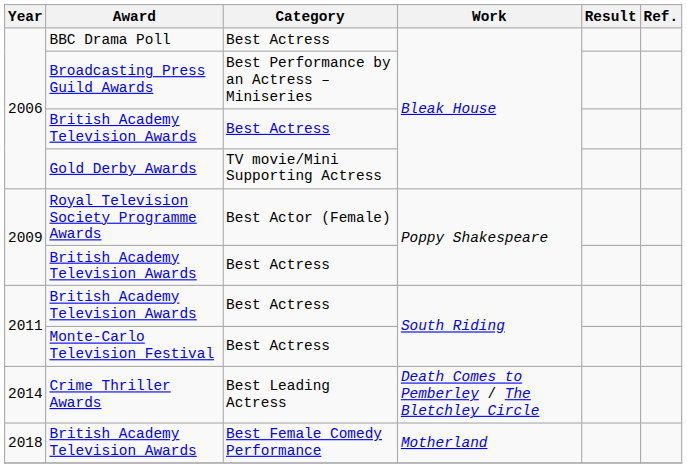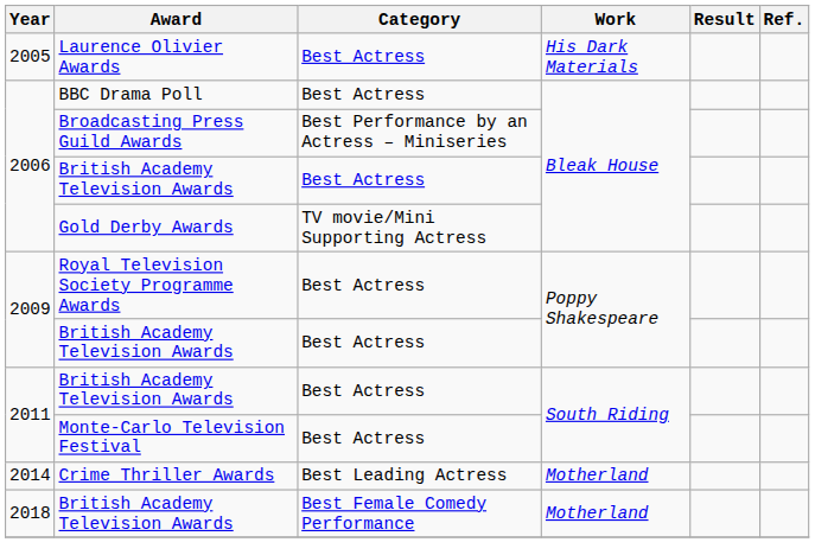+ row: 2005 | Laurence Olivier Awards | Best Actress | His Dark Materials
Royal Television Society Programme Awards | Category: Best Actor (Female) -> Best Actress
Crime Thriller Awards | Work: Death Comes to Pemberley / The Bletchley Circle -> Motherland
